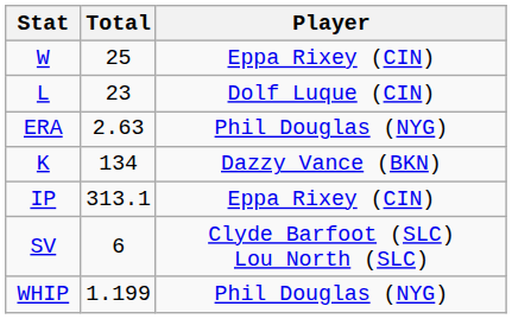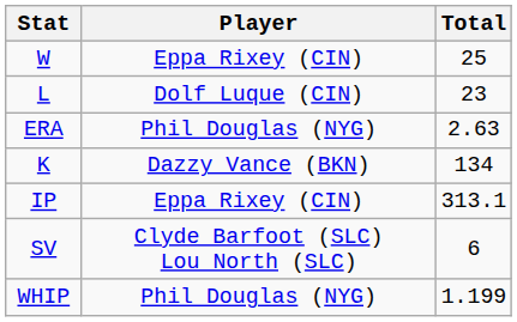columns swapped: Player <-> Total
